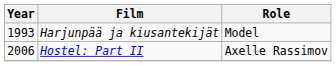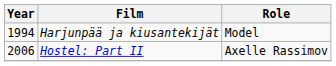Harjunpää ja kiusantekijät | Year: 1993 -> 1994
